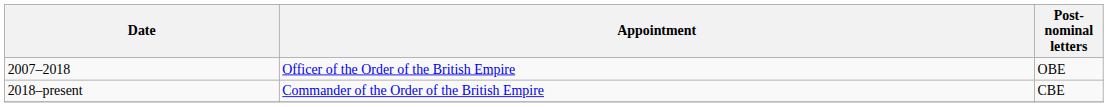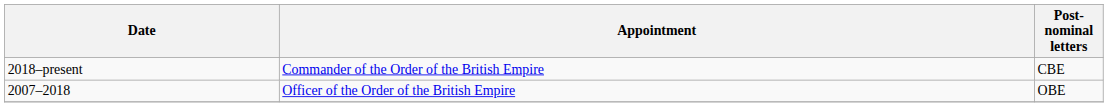rows swapped: 2007–2018 <-> 2018–present
